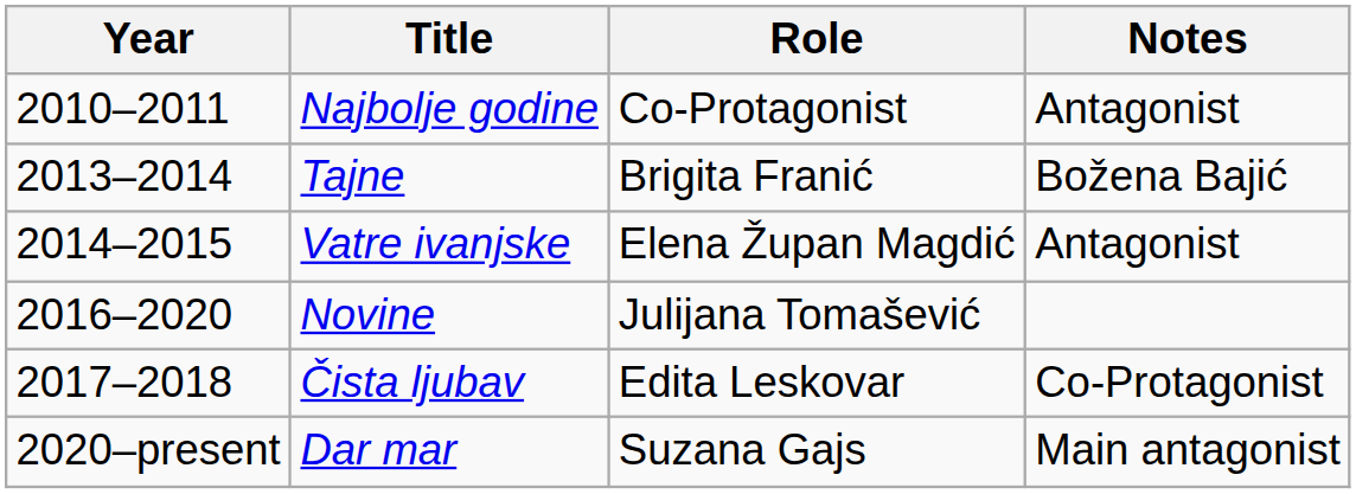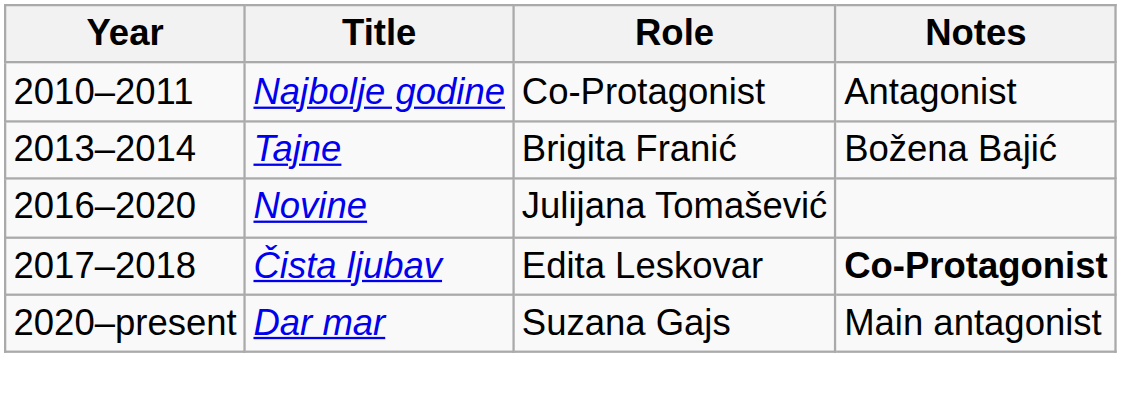- row: 2014–2015 | Vatre ivanjske | Elena Župan Magdić | Antagonist
Čista ljubav | Notes: normal -> bold
